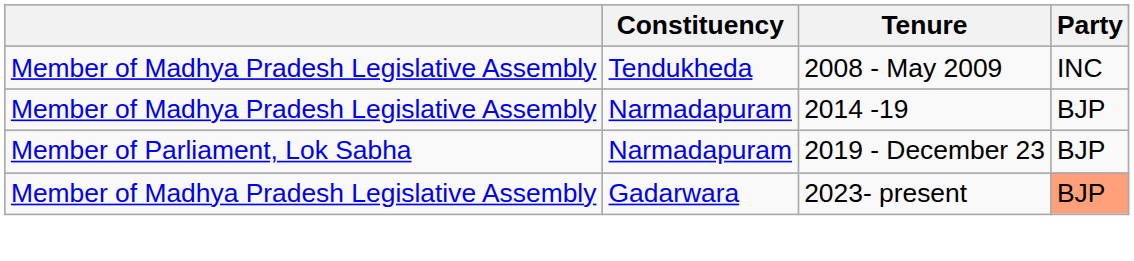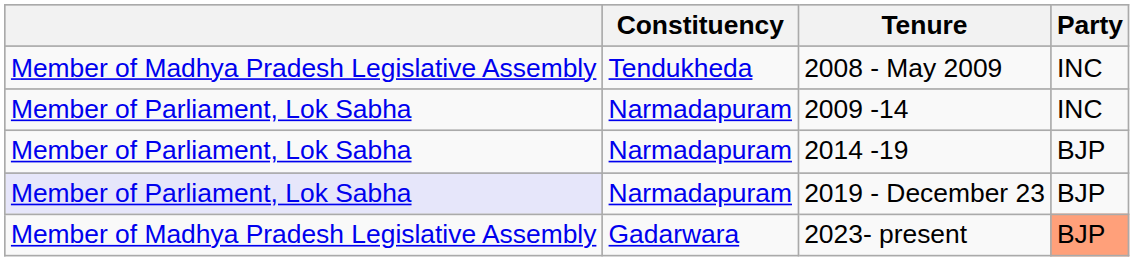+ row: Member of Parliament, Lok Sabha | Narmadapuram | 2009 -14 | INC
2014 -19 | column 1: Member of Madhya Pradesh Legislative Assembly -> Member of Parliament, Lok Sabha
2019 - December 23 | column 1: no background -> lavender background
